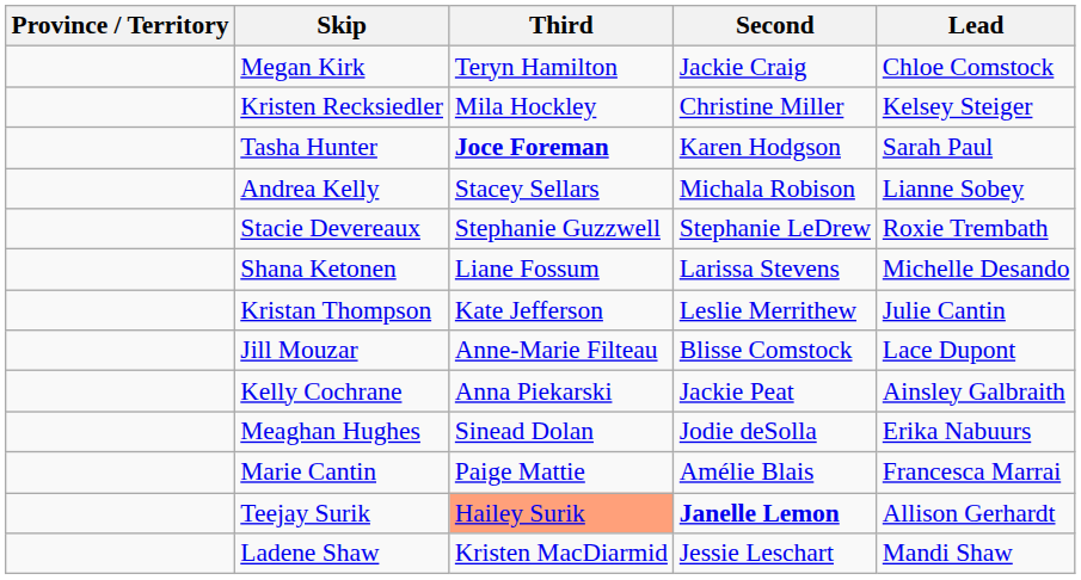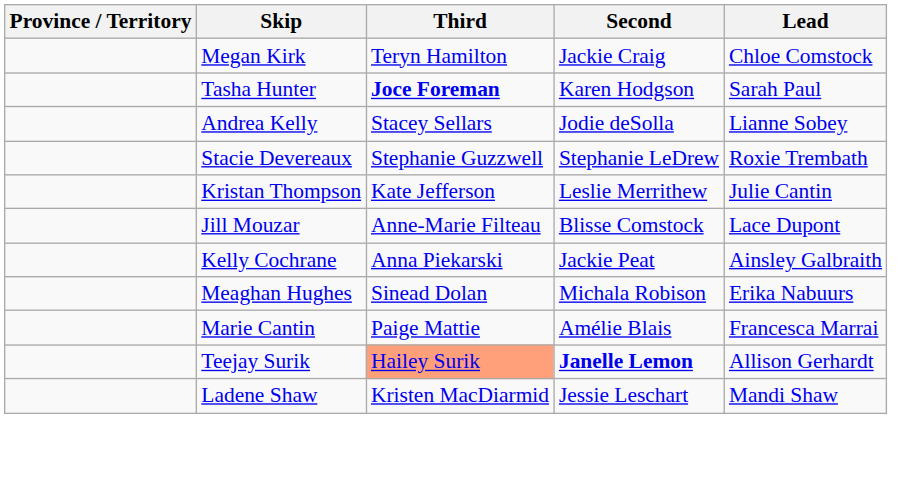- row: Kristen Recksiedler | Mila Hockley | Christine Miller | Kelsey Steiger
Andrea Kelly | Second: Michala Robison -> Jodie deSolla
- row: Shana Ketonen | Liane Fossum | Larissa Stevens | Michelle Desando
Meaghan Hughes | Second: Jodie deSolla -> Michala Robison
